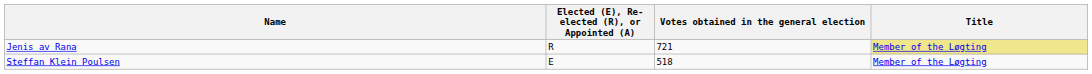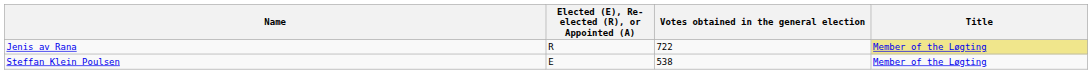Jenis av Rana | Votes obtained in the general election: 721 -> 722
Steffan Klein Poulsen | Votes obtained in the general election: 518 -> 538
